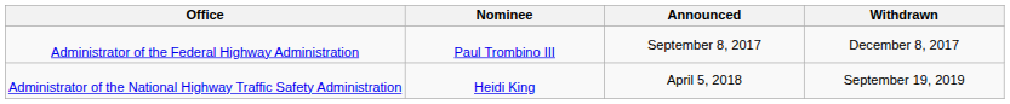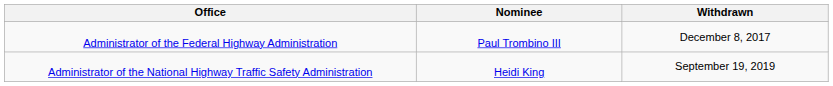- column: Announced | September 8, 2017 | April 5, 2018
